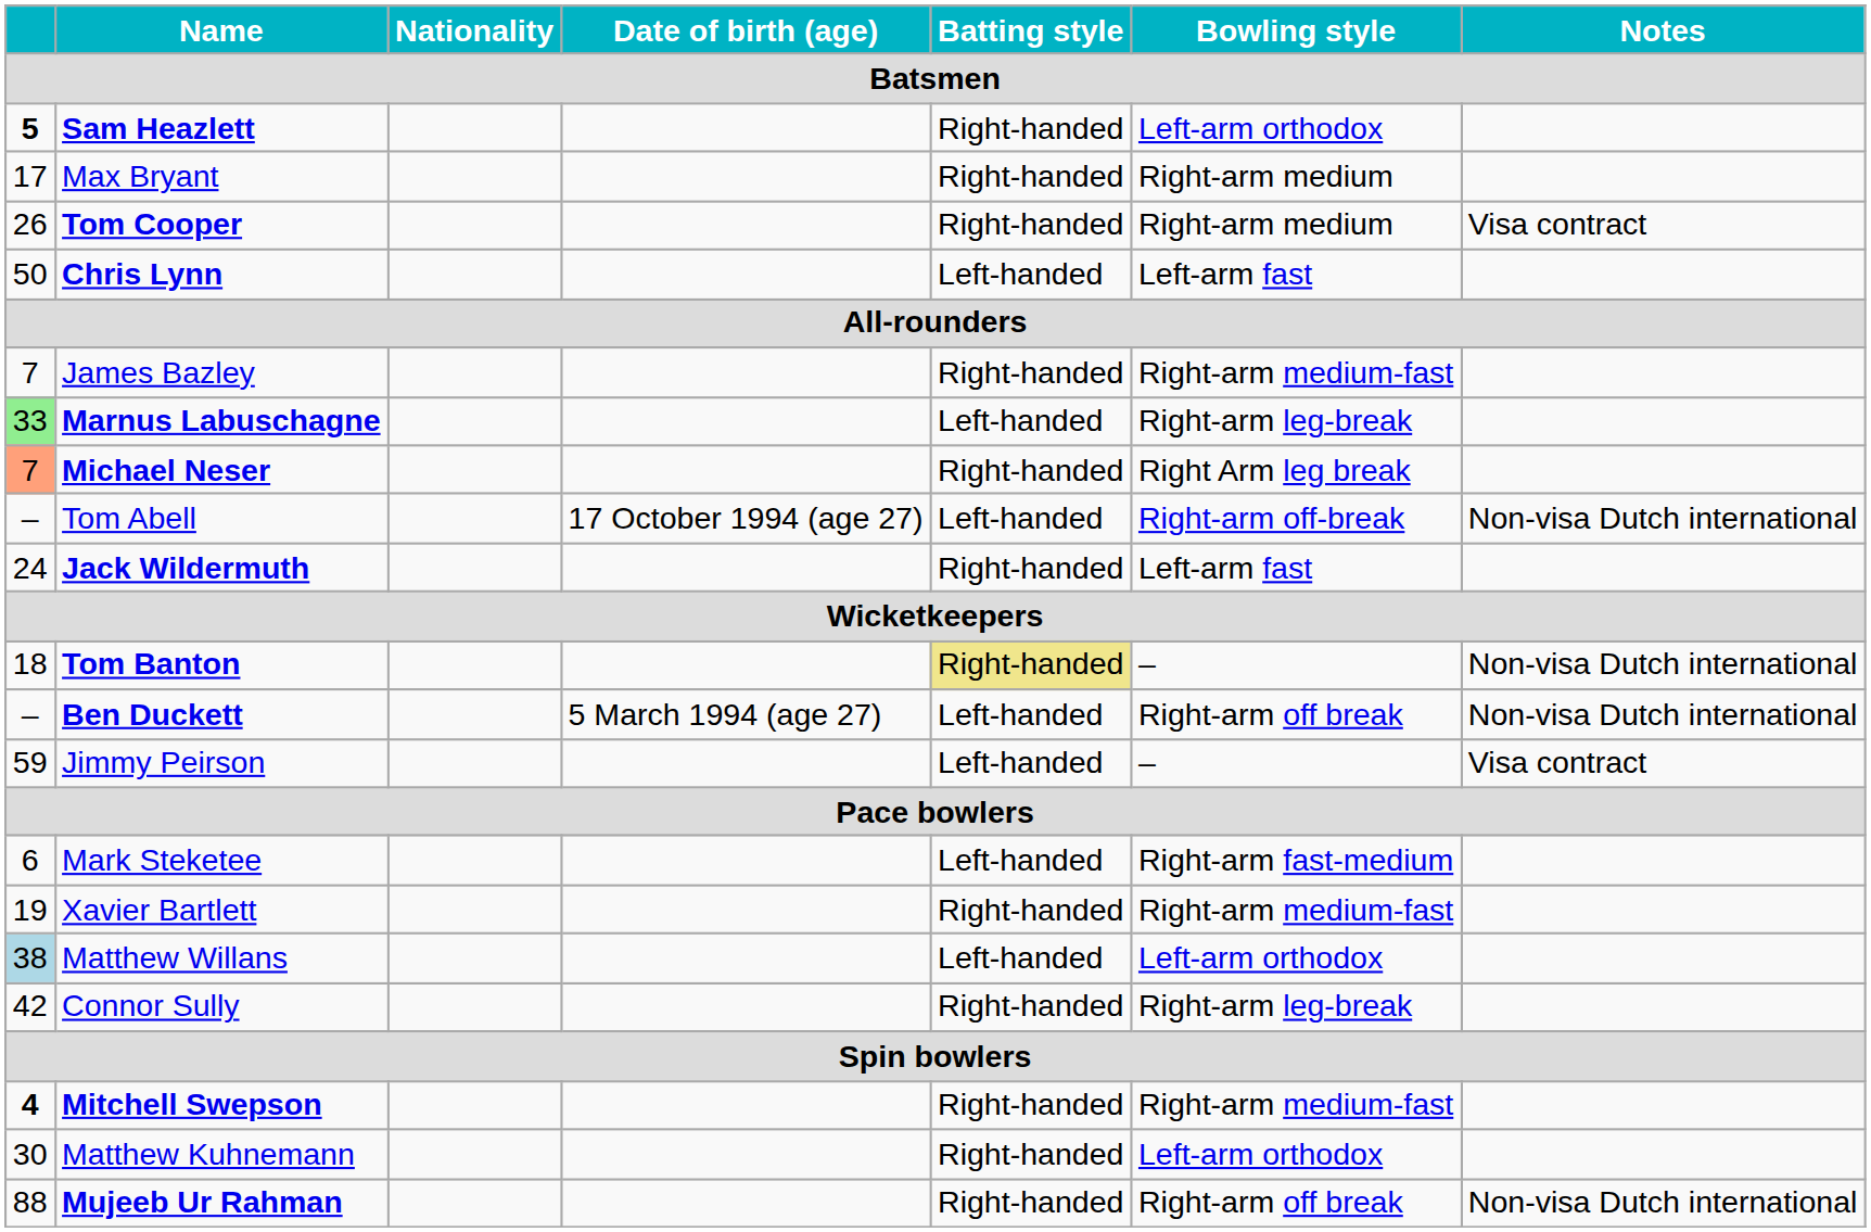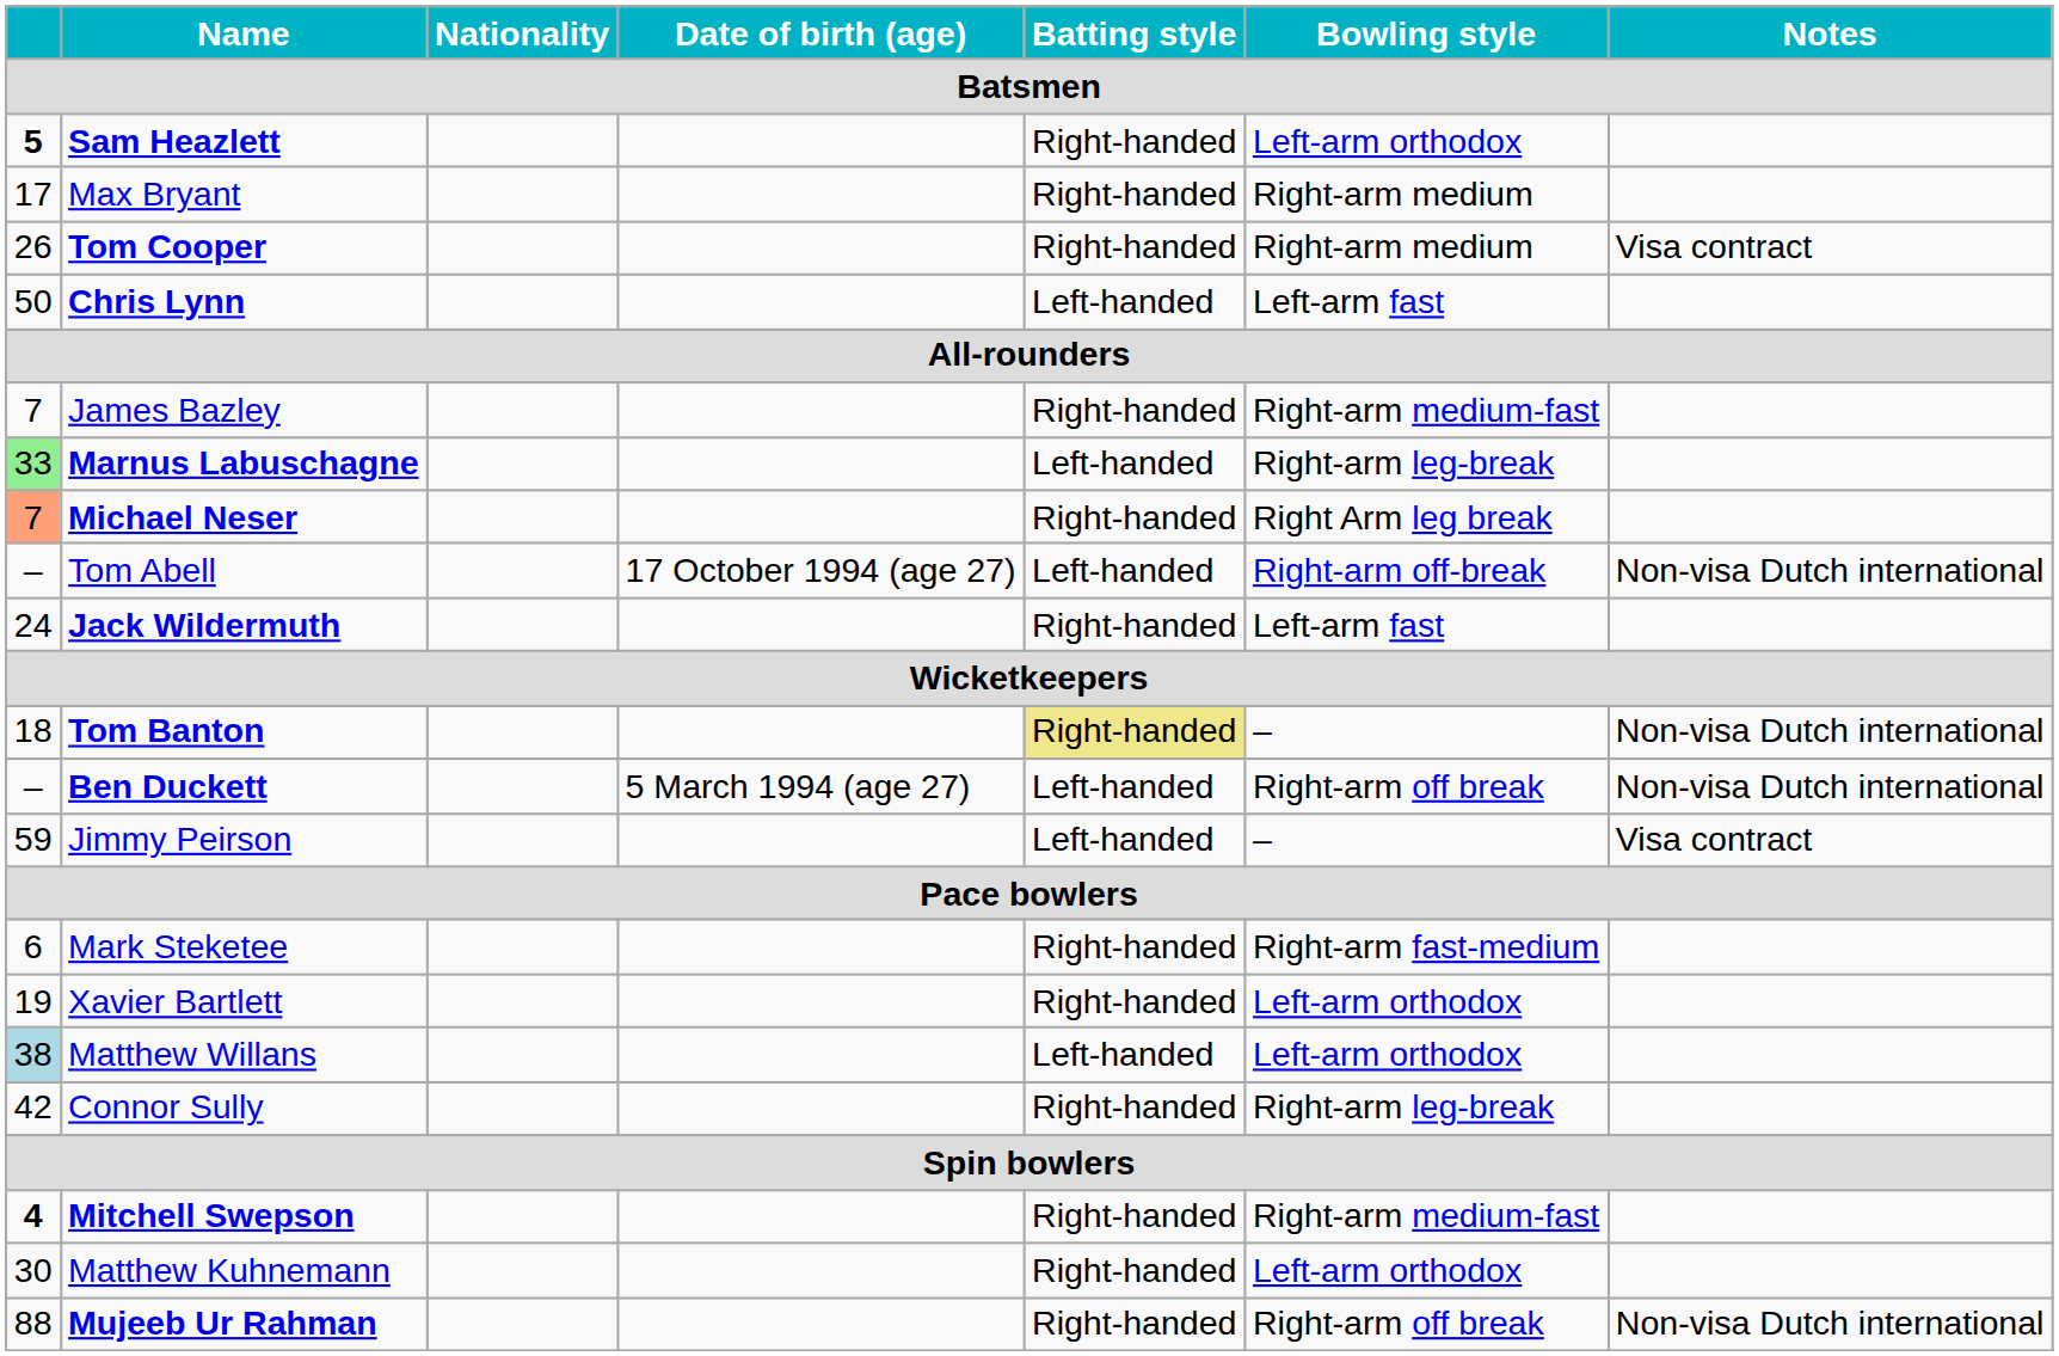Mark Steketee | Batting style: Left-handed -> Right-handed
Xavier Bartlett | Bowling style: Right-arm medium-fast -> Left-arm orthodox
